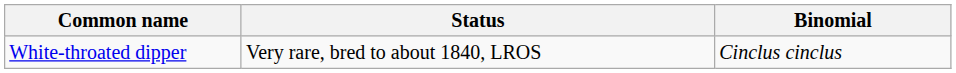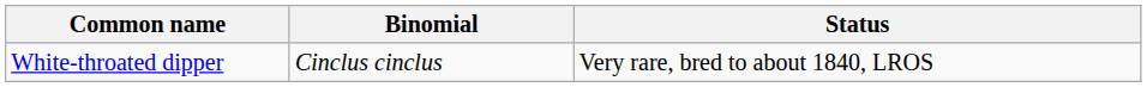columns swapped: Binomial <-> Status
